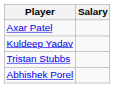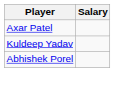- row: Tristan Stubbs
